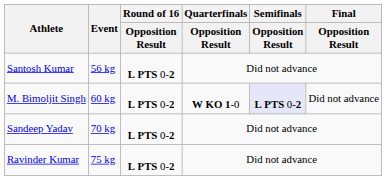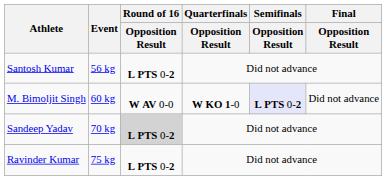M. Bimoljit Singh | Round of 16 / Opposition Result: L PTS 0-2 -> W AV 0-0
Sandeep Yadav | Round of 16 / Opposition Result: no background -> lightgrey background
